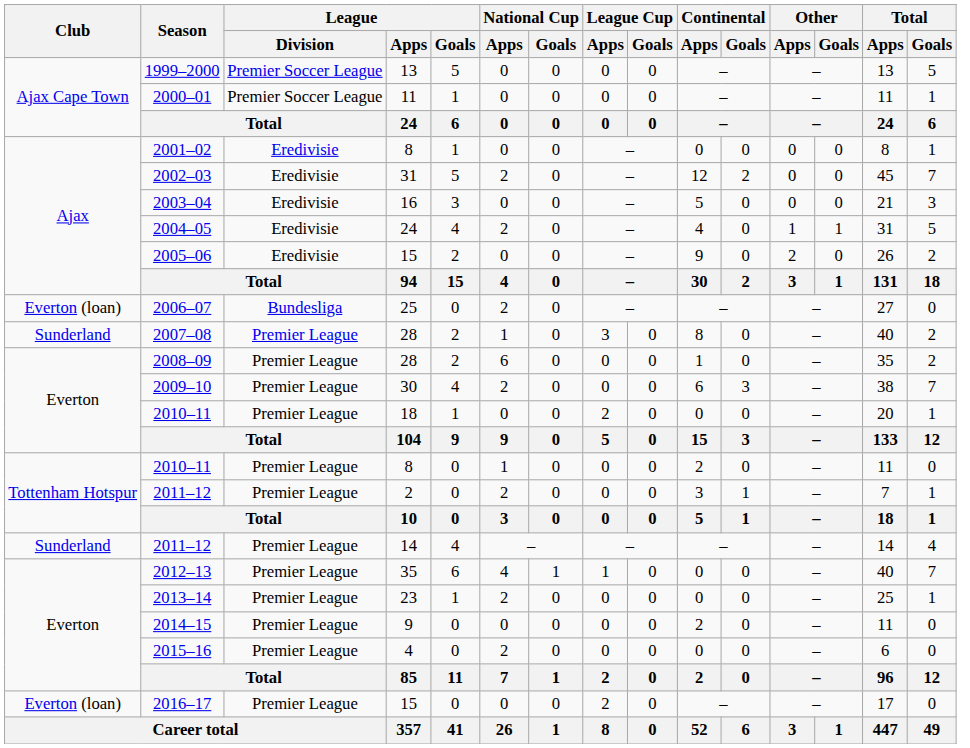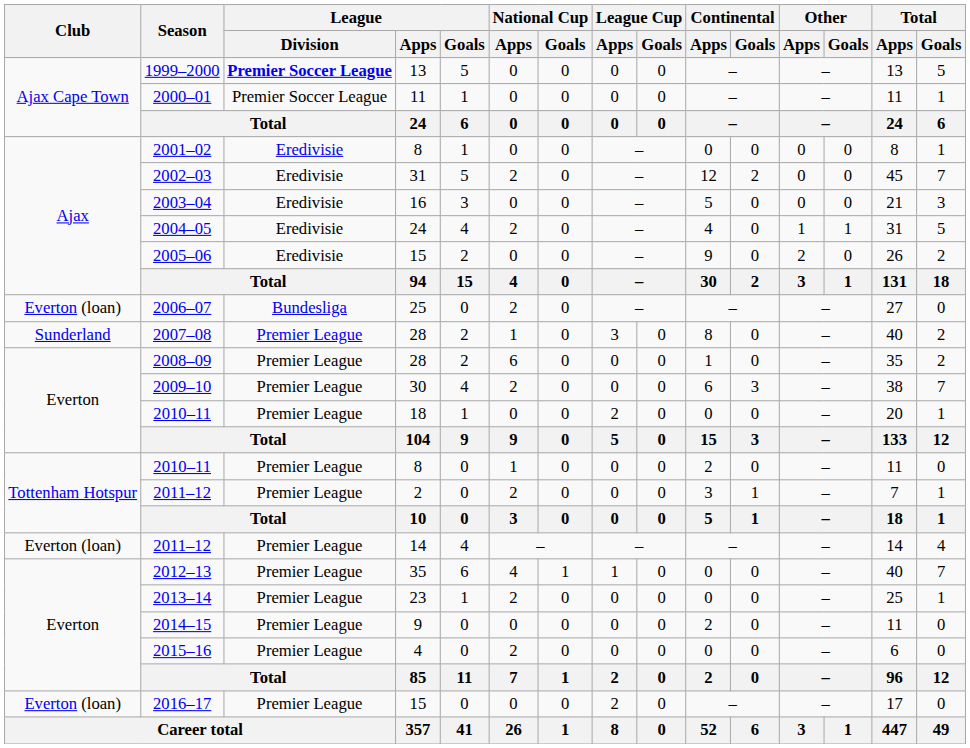1999–2000 | League / Division: normal -> bold
2011–12 / 14 | Club: Sunderland -> Everton (loan)
